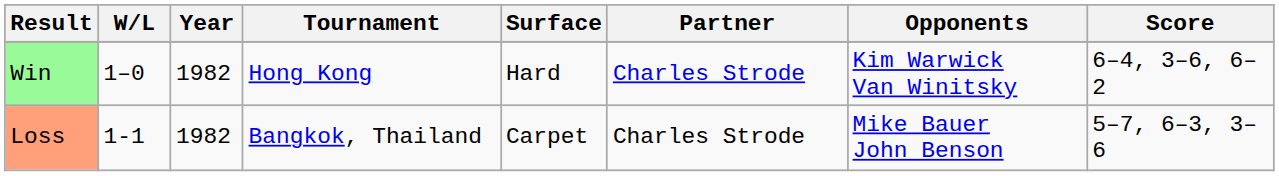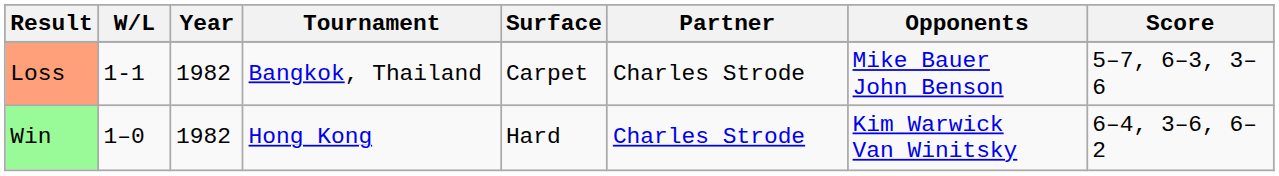rows swapped: Win <-> Loss
